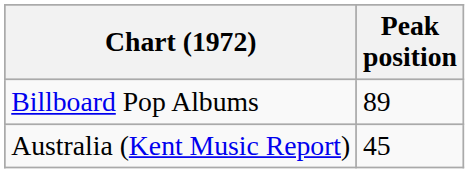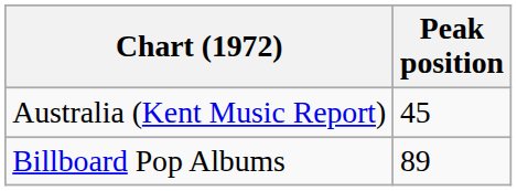rows swapped: Billboard Pop Albums <-> Australia (Kent Music Report)
